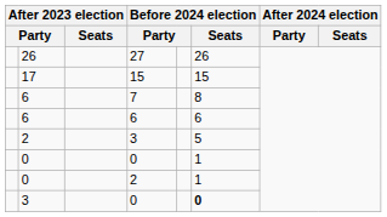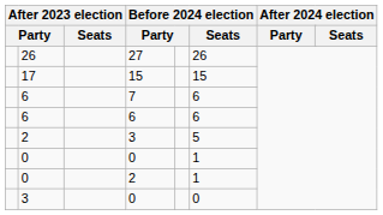7 | Before 2024 election / Seats: 8 -> 6
3 / 0 | Before 2024 election / Seats: bold -> normal
